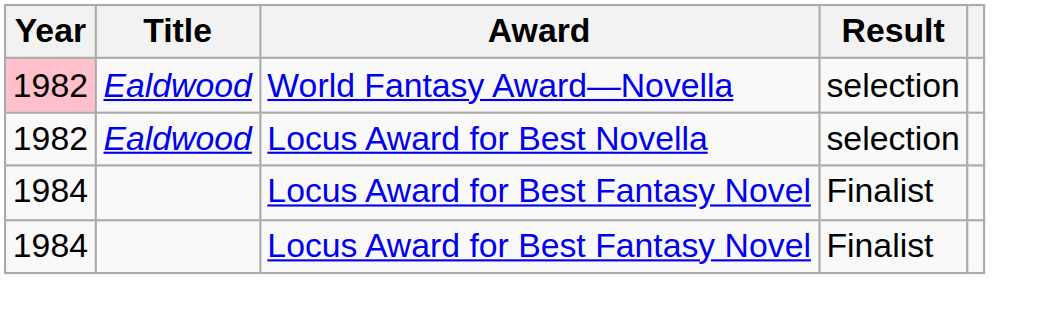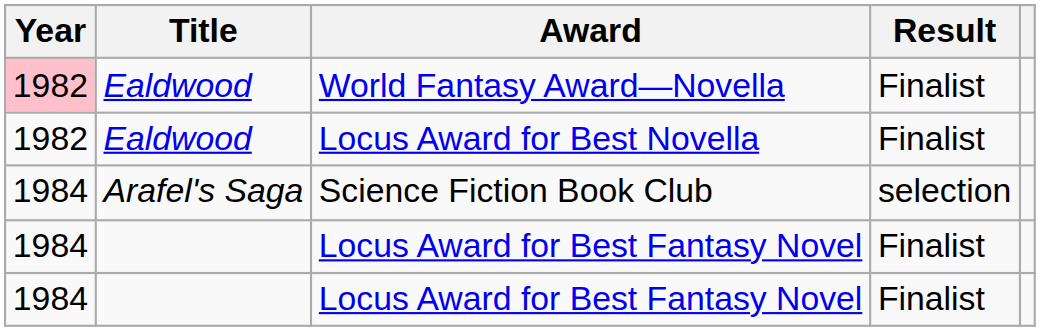World Fantasy Award—Novella | Result: selection -> Finalist
Locus Award for Best Novella | Result: selection -> Finalist
+ row: 1984 | Arafel's Saga | Science Fiction Book Club | selection
